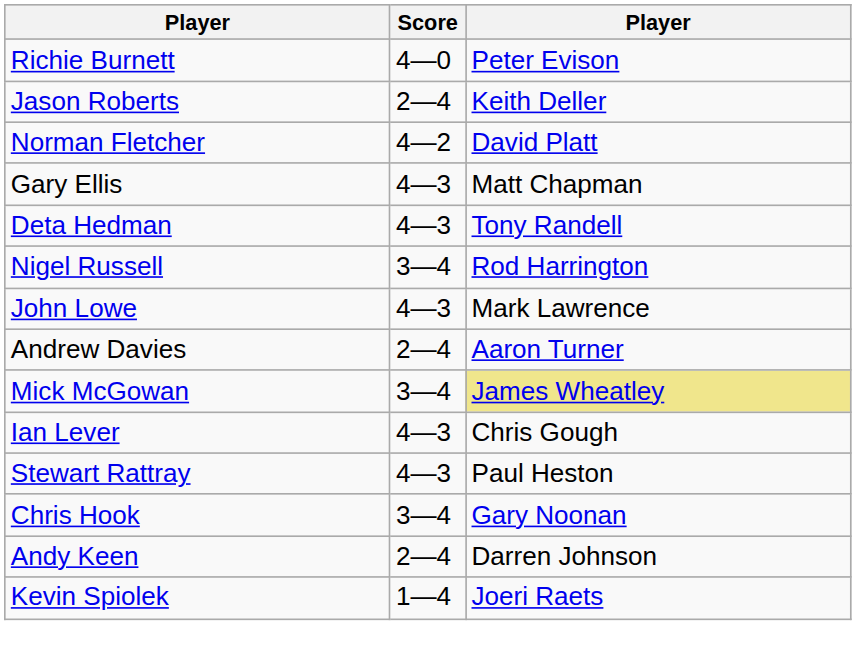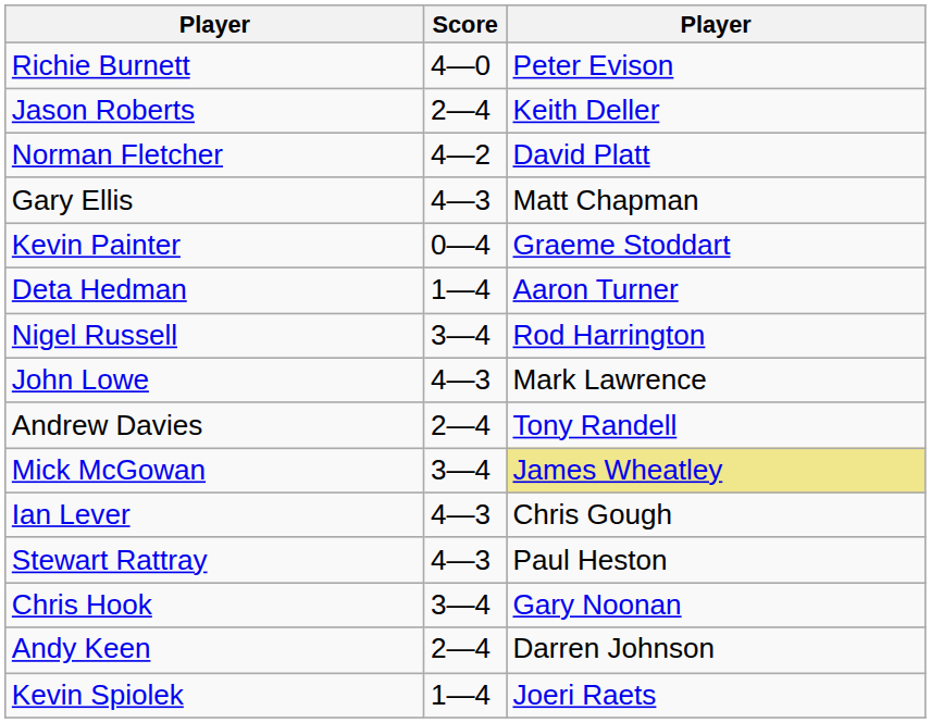+ row: Kevin Painter | 0—4 | Graeme Stoddart
Deta Hedman | Score: 4—3 -> 1—4
Deta Hedman | column 3: Tony Randell -> Aaron Turner
Andrew Davies | column 3: Aaron Turner -> Tony Randell
